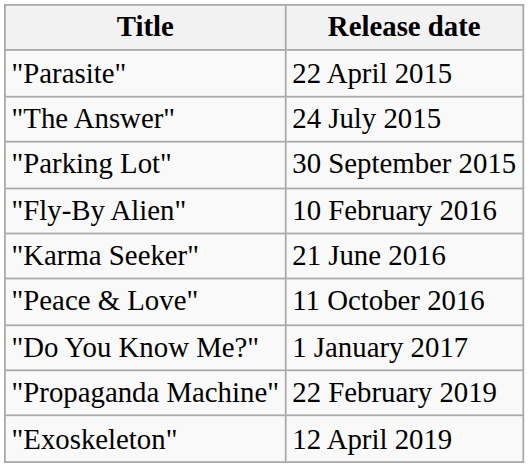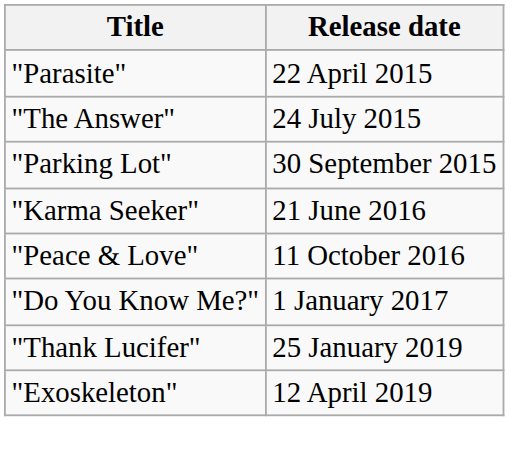- row: "Fly-By Alien" | 10 February 2016
+ row: "Thank Lucifer" | 25 January 2019
- row: "Propaganda Machine" | 22 February 2019
